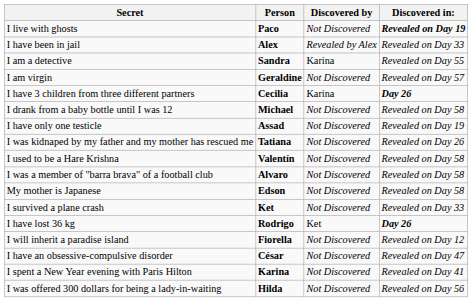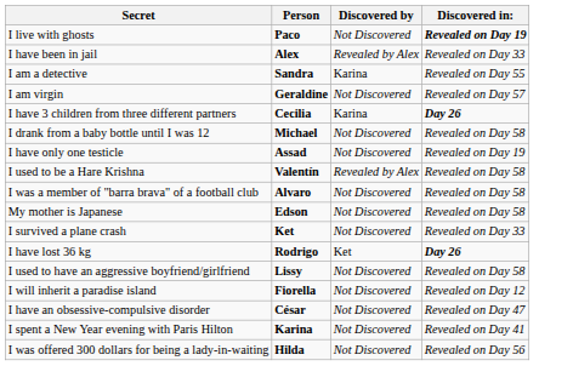- row: I was kidnaped by my father and my mother has rescued me | Tatiana | Not Discovered | Revealed on Day 26
I used to be a Hare Krishna | Discovered by: Not Discovered -> Revealed by Alex
+ row: I used to have an aggressive boyfriend/girlfriend | Lissy | Not Discovered | Revealed on Day 58
